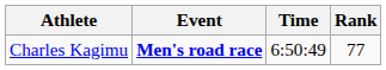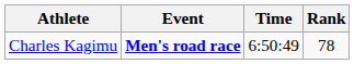Charles Kagimu | Rank: 77 -> 78
